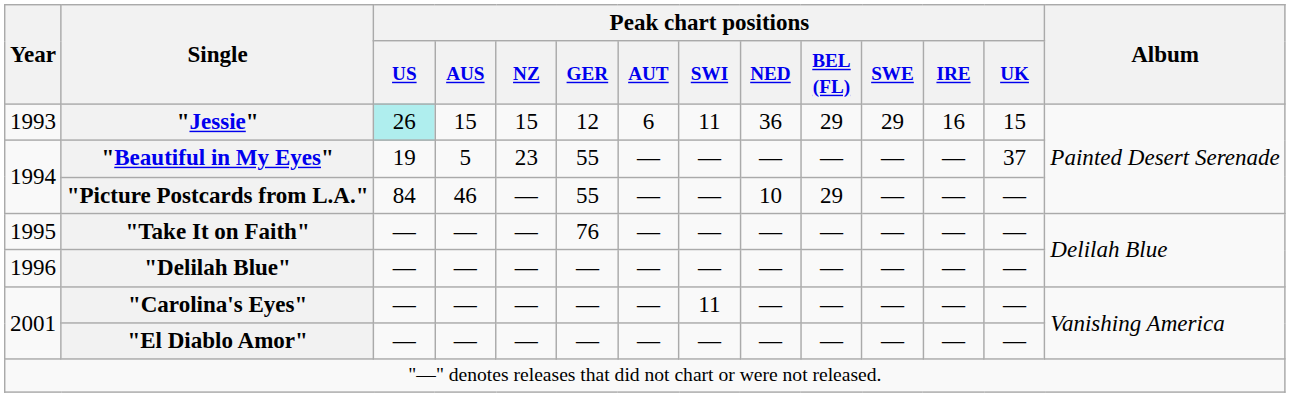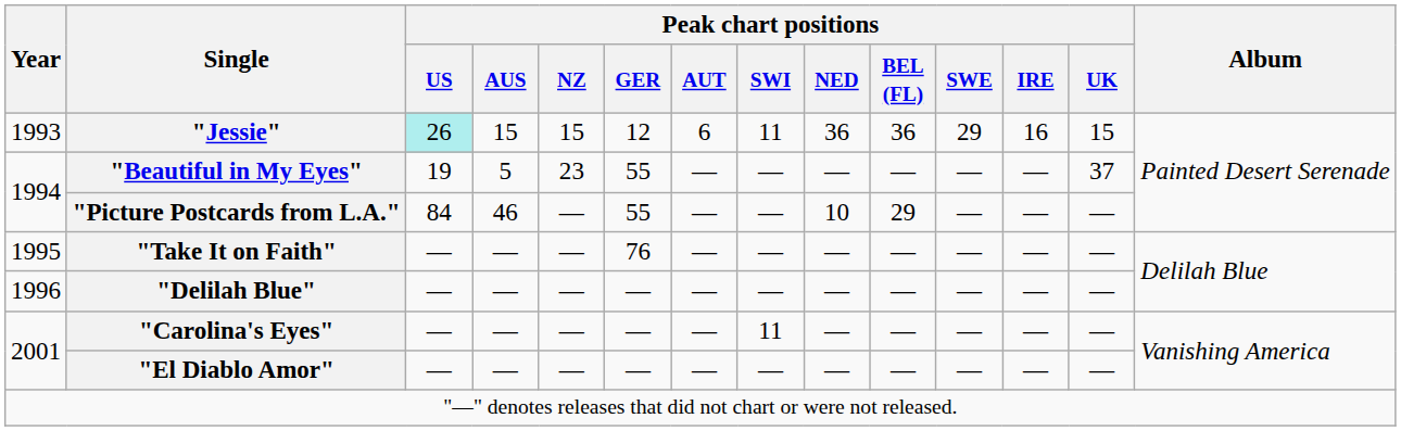"Jessie" | Peak chart positions / BEL (FL): 29 -> 36
